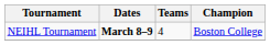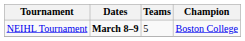NEIHL Tournament | Teams: 4 -> 5
